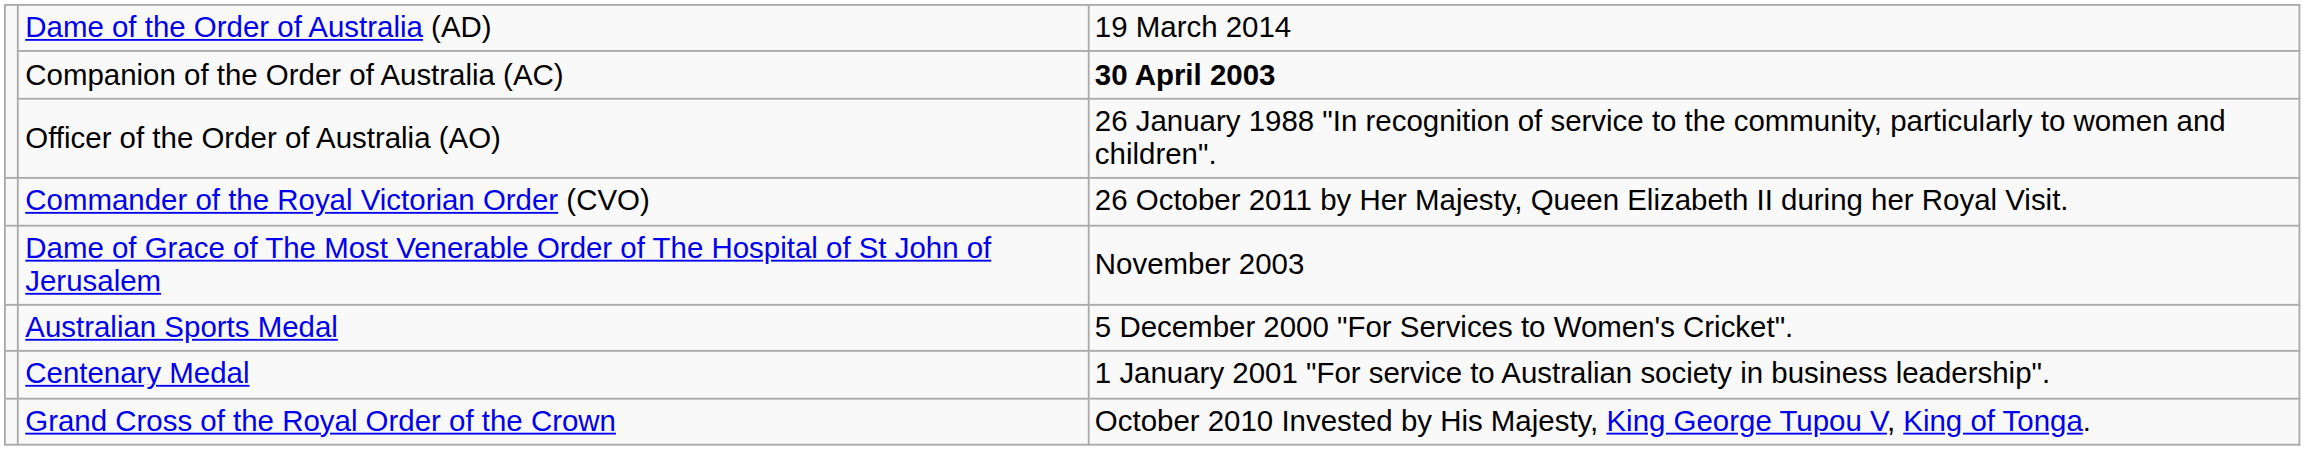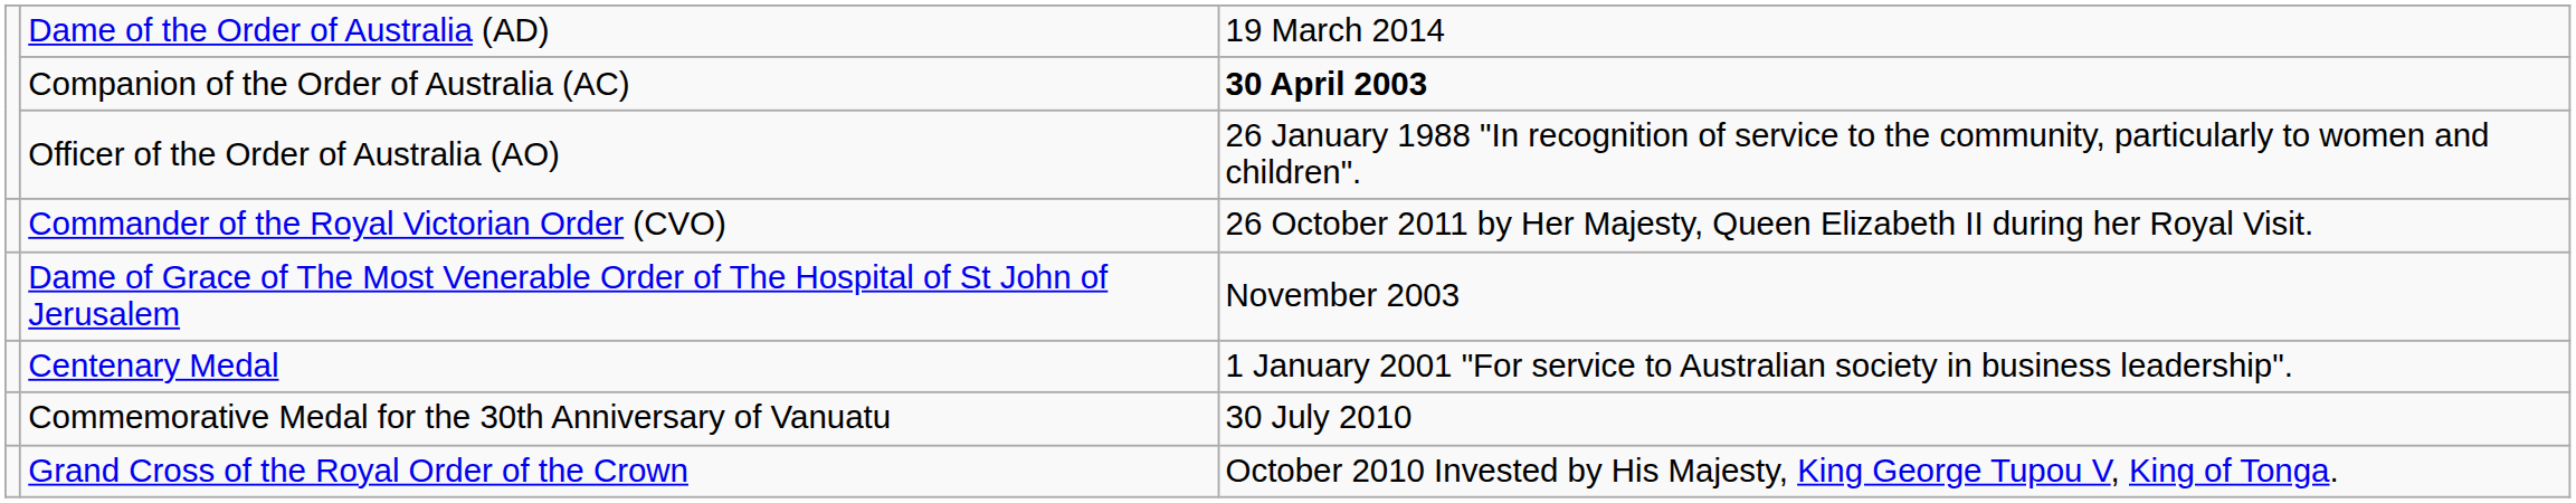- row: Australian Sports Medal | 5 December 2000 "For Services to Women's Cricket".
+ row: Commemorative Medal for the 30th Anniversary of Vanuatu | 30 July 2010
